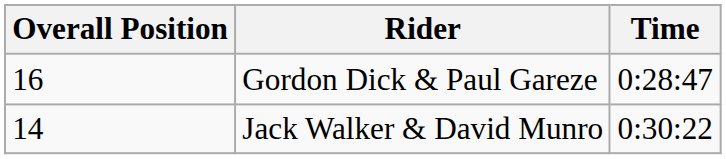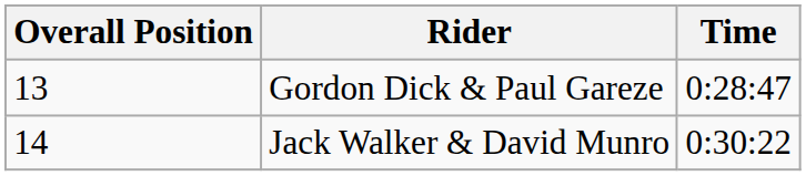Gordon Dick & Paul Gareze | Overall Position: 16 -> 13
